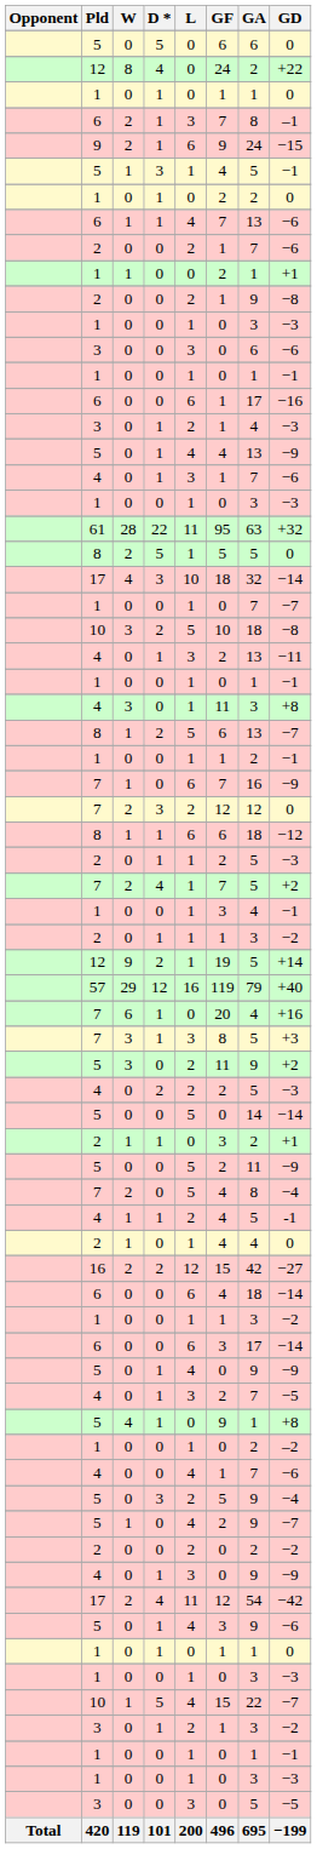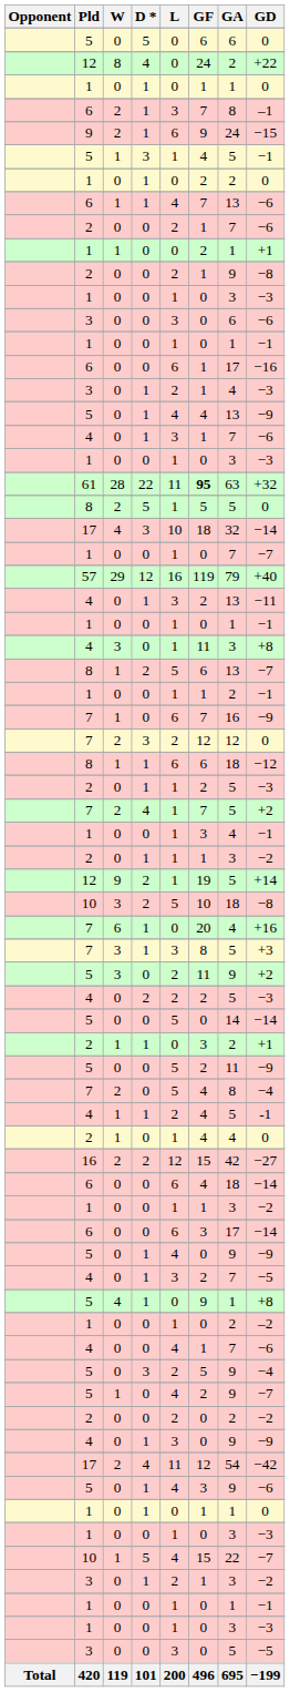61 | GF: normal -> bold
rows swapped: 10 / 2 <-> 57
